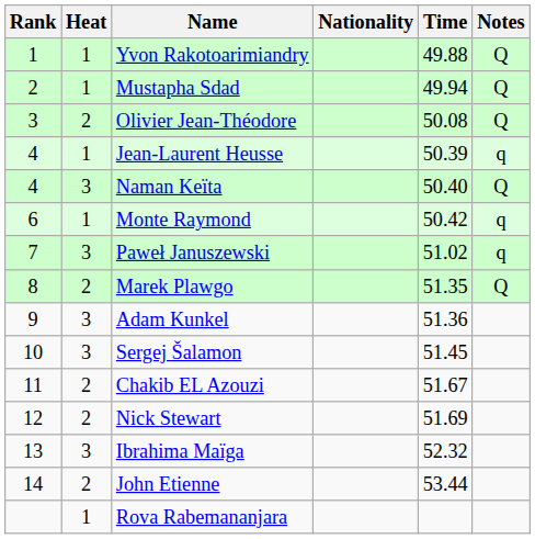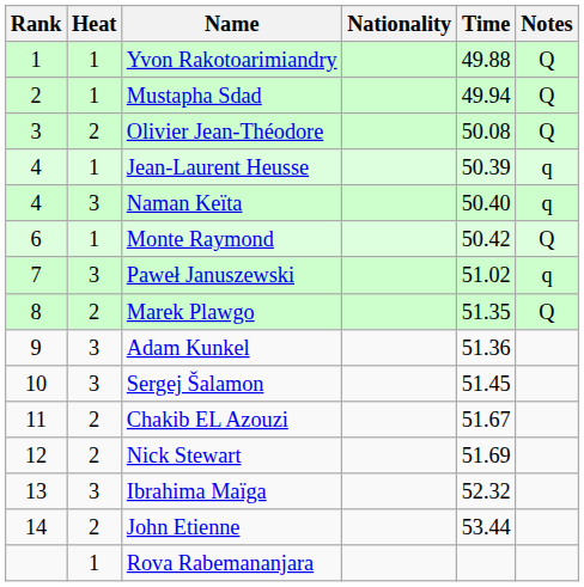Naman Keïta | Notes: Q -> q
Monte Raymond | Notes: q -> Q
